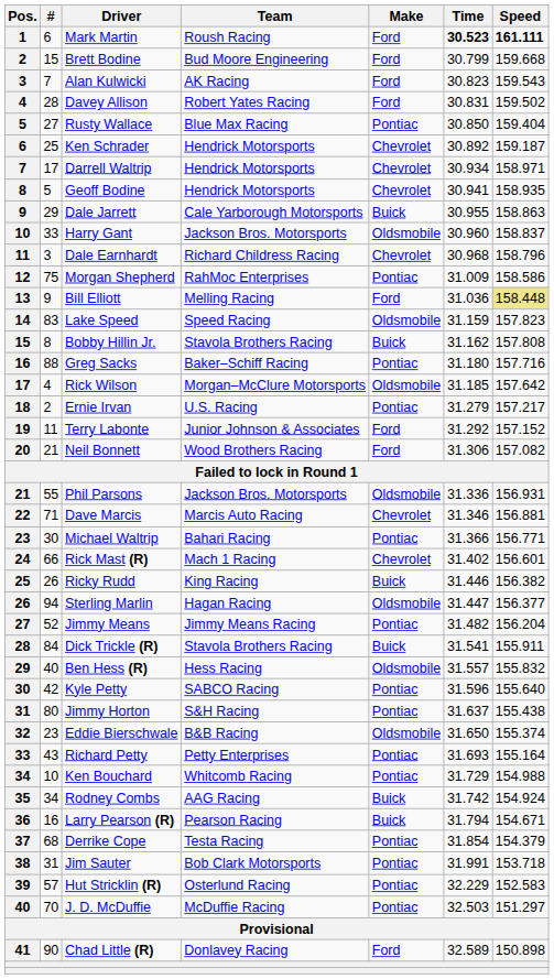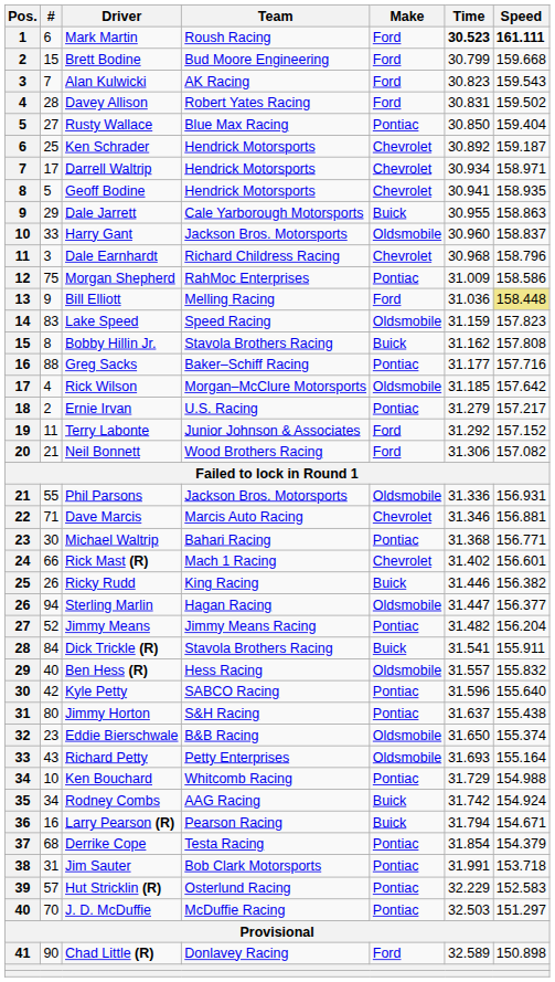Greg Sacks | Time: 31.180 -> 31.177
Michael Waltrip | Time: 31.366 -> 31.368
Richard Petty | Make: Pontiac -> Oldsmobile
